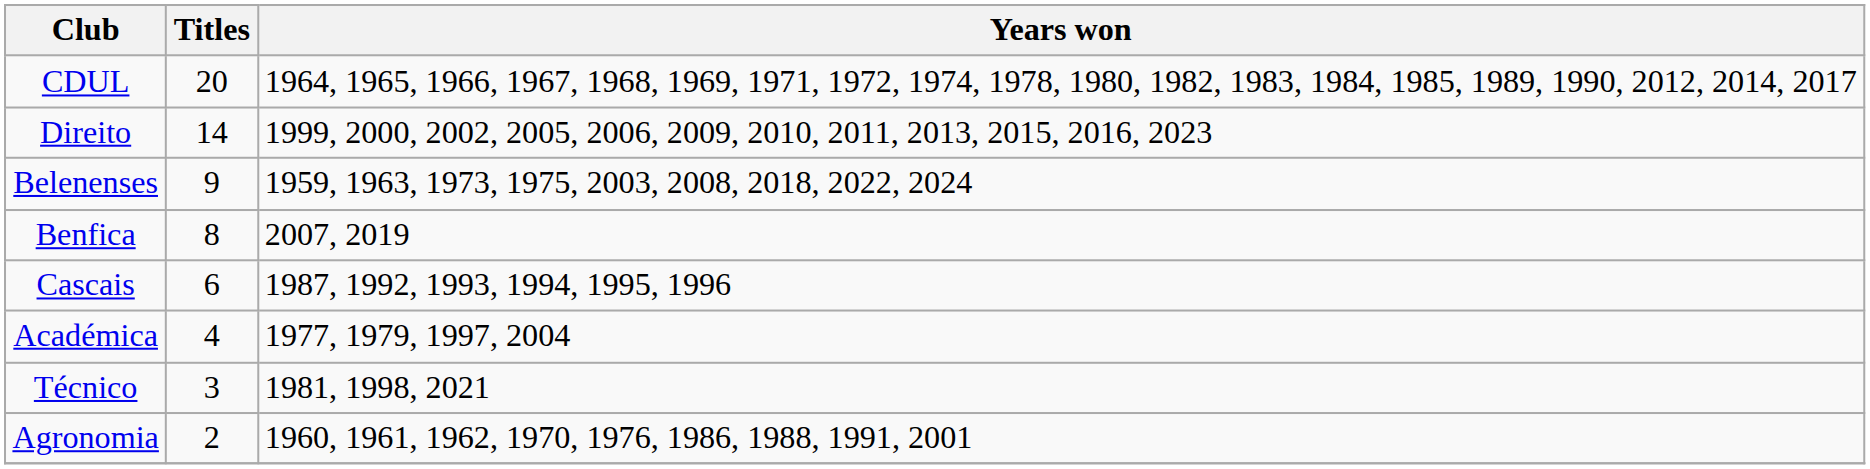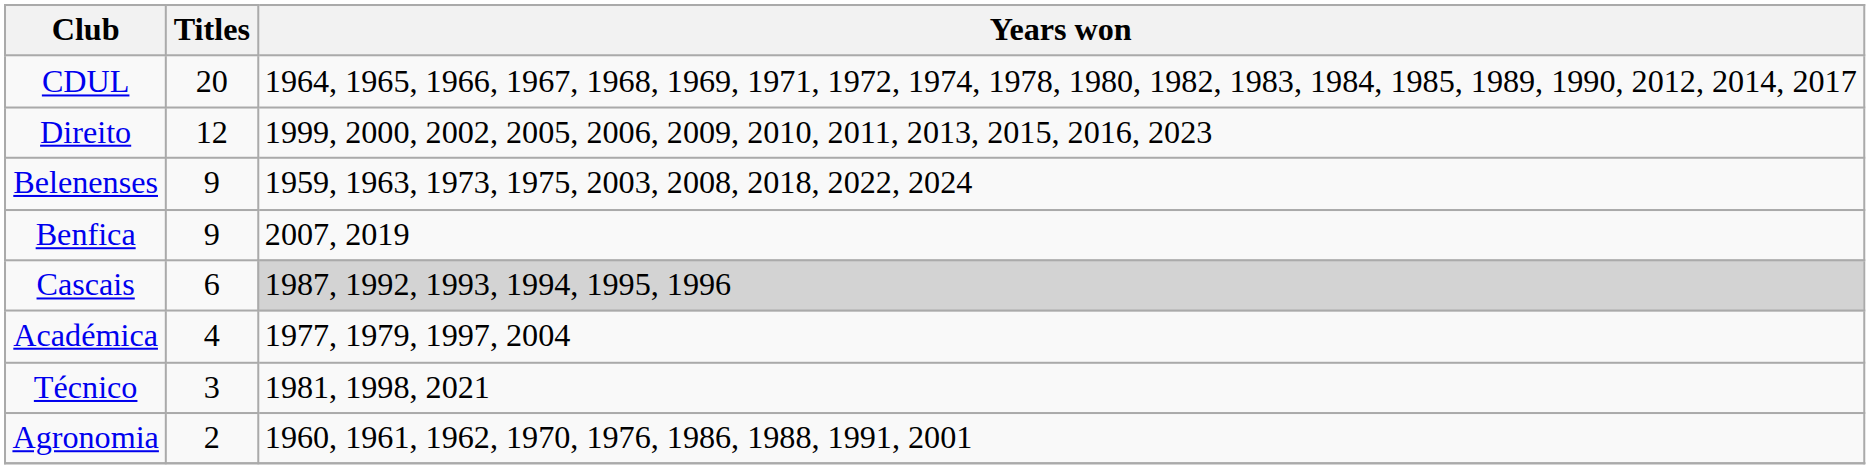Direito | Titles: 14 -> 12
Benfica | Titles: 8 -> 9
Cascais | Years won: no background -> lightgrey background
